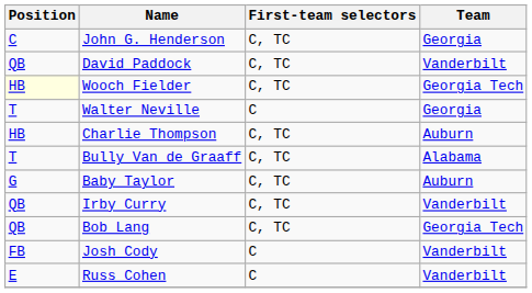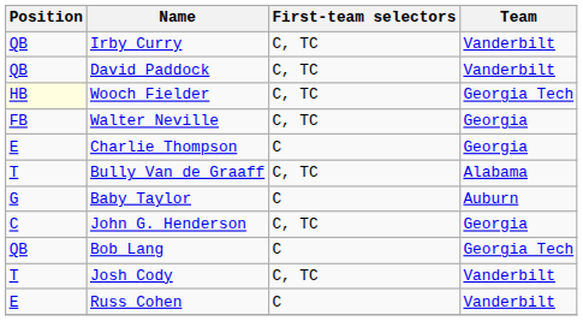rows swapped: Irby Curry <-> John G. Henderson
Walter Neville | Position: T -> FB
Walter Neville | First-team selectors: C -> C, TC
Charlie Thompson | Position: HB -> E
Charlie Thompson | First-team selectors: C, TC -> C
Charlie Thompson | Team: Auburn -> Georgia
Baby Taylor | First-team selectors: C, TC -> C
Bob Lang | First-team selectors: C, TC -> C
Josh Cody | Position: FB -> T
Josh Cody | First-team selectors: C -> C, TC
